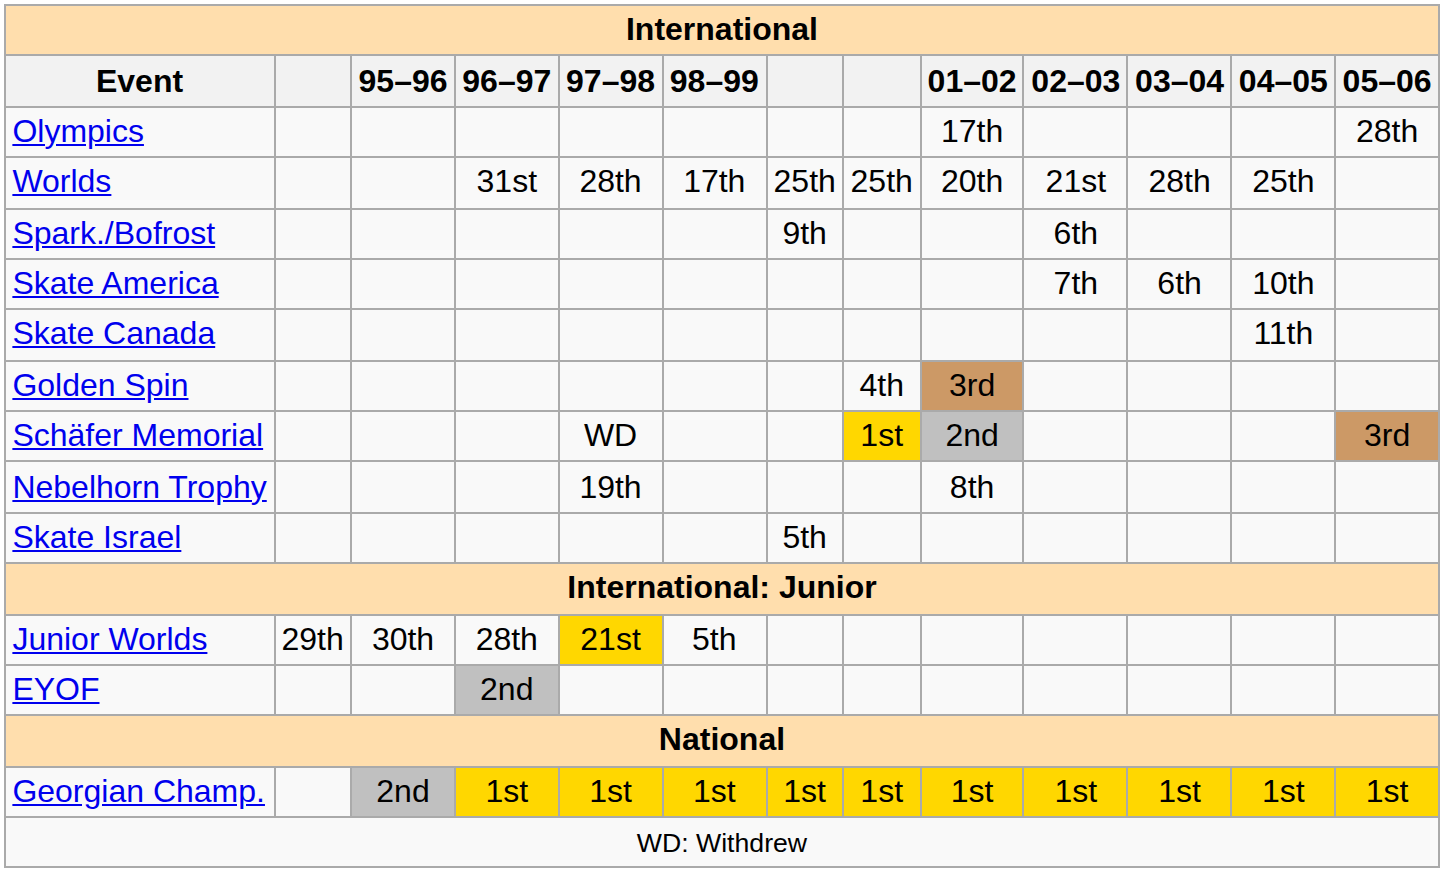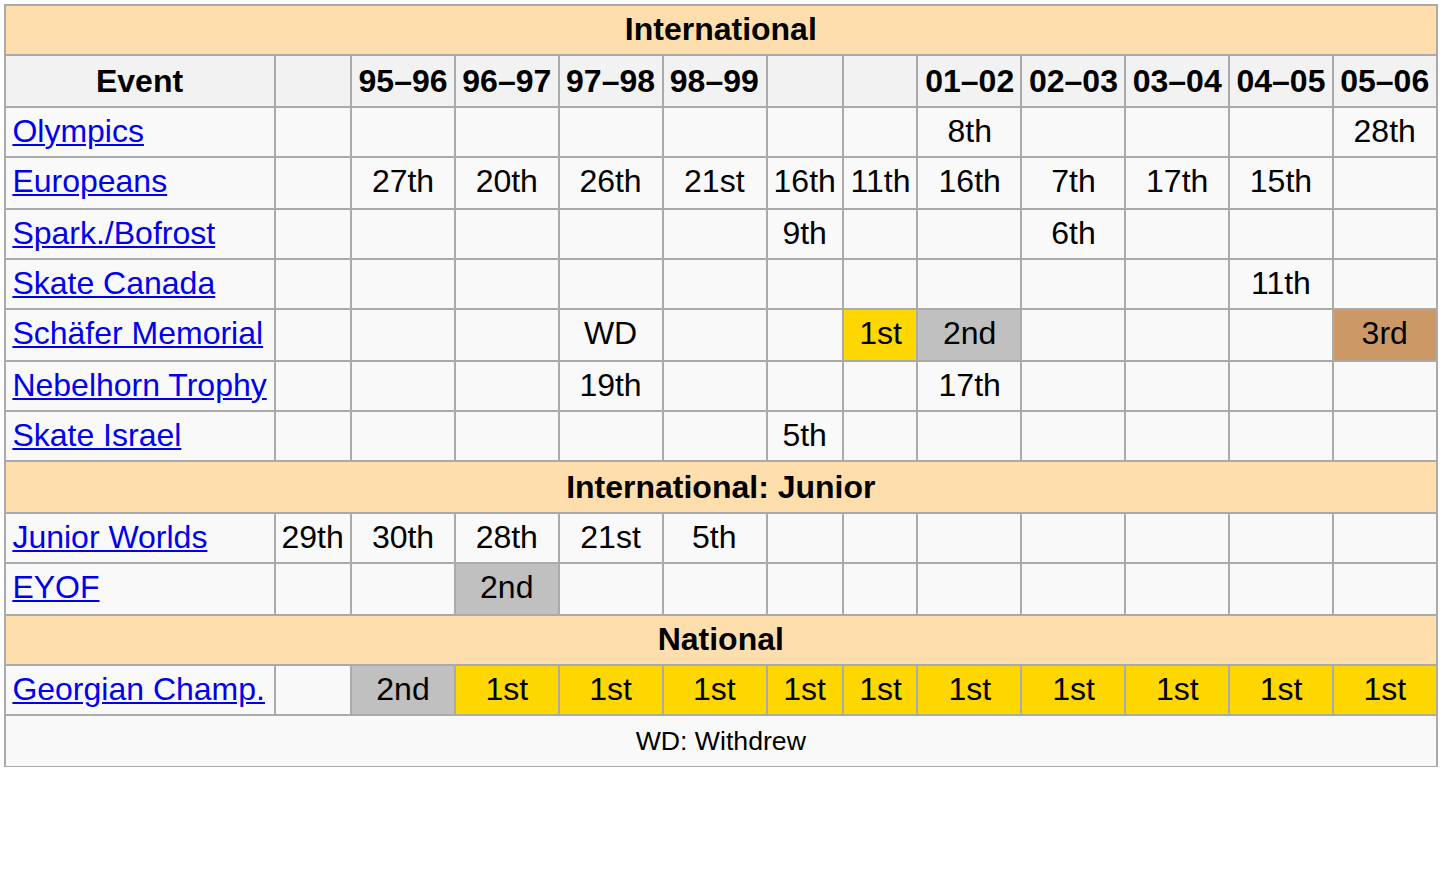Olympics | 01–02: 17th -> 8th
- row: Worlds | 31st | 28th | 17th | 25th | 25th | 20th | 21st | 28th | 25th
+ row: Europeans | 27th | 20th | 26th | 21st | 16th | 11th | 16th | 7th | 17th | 15th
- row: Skate America | 7th | 6th | 10th
- row: Golden Spin | 4th | 3rd
Nebelhorn Trophy | 01–02: 8th -> 17th
Junior Worlds | 97–98: gold background -> no background
